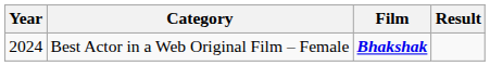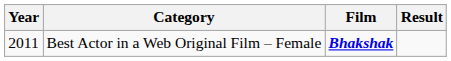Best Actor in a Web Original Film – Female | Year: 2024 -> 2011
